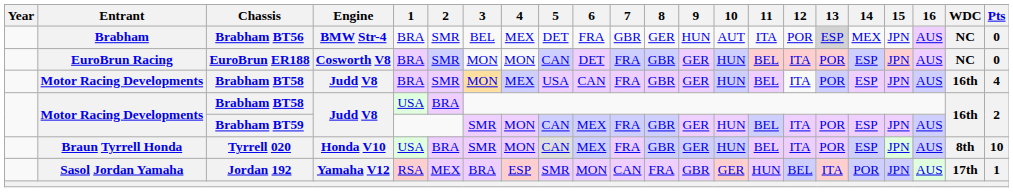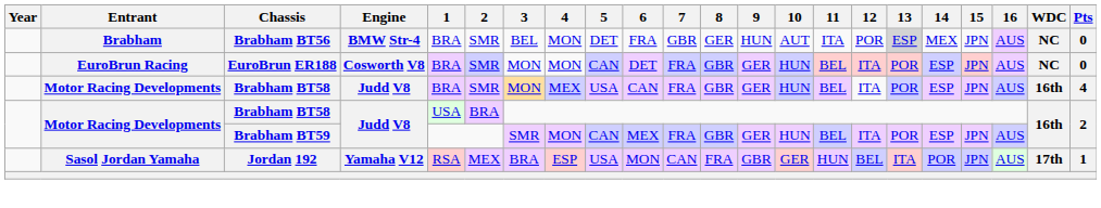Brabham BT56 | 4: MEX -> MON
- row: Braun Tyrrell Honda | Tyrrell 020 | Honda V10 | USA | BRA | SMR | MON | CAN | MEX | FRA | GBR | GER | HUN | BEL | ITA | POR | ESP | JPN | AUS | 8th | 10
Jordan 192 | 5: SMR -> USA
